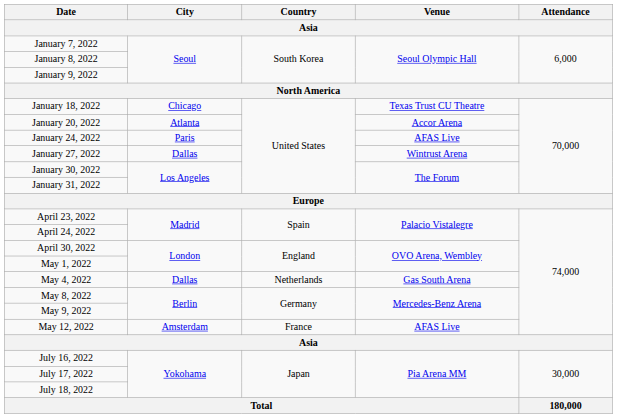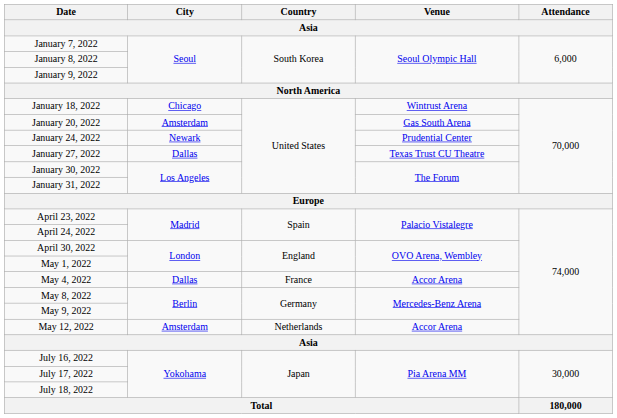January 18, 2022 | Venue: Texas Trust CU Theatre -> Wintrust Arena
January 20, 2022 | City: Atlanta -> Amsterdam
January 20, 2022 | Venue: Accor Arena -> Gas South Arena
January 24, 2022 | City: Paris -> Newark
January 24, 2022 | Venue: AFAS Live -> Prudential Center
January 27, 2022 | Venue: Wintrust Arena -> Texas Trust CU Theatre
May 4, 2022 | Country: Netherlands -> France
May 4, 2022 | Venue: Gas South Arena -> Accor Arena
May 12, 2022 | Country: France -> Netherlands
May 12, 2022 | Venue: AFAS Live -> Accor Arena
